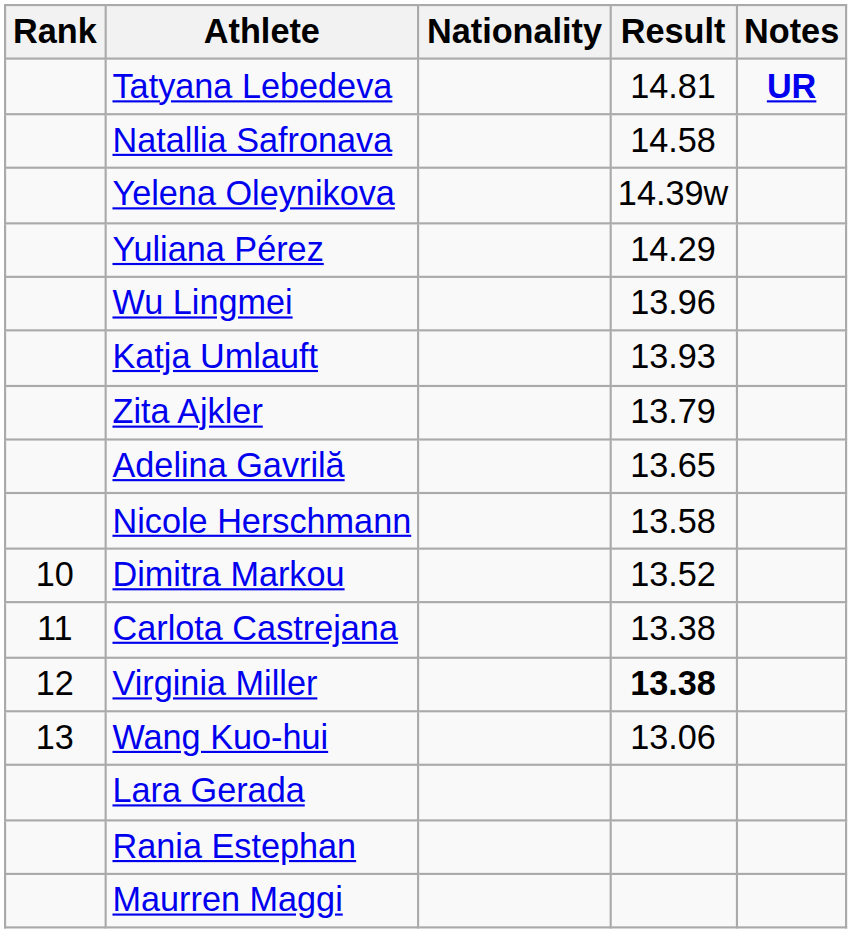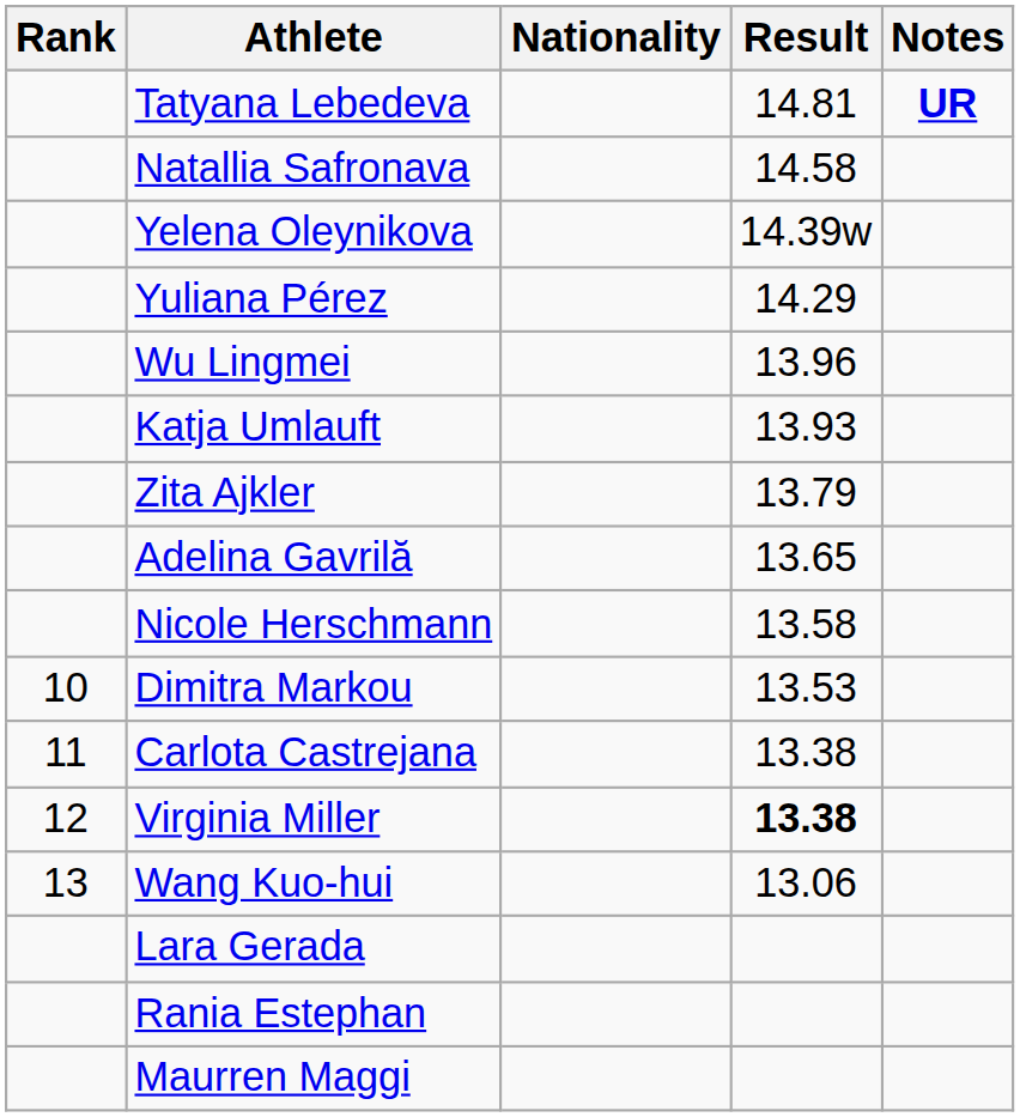Dimitra Markou | Result: 13.52 -> 13.53
